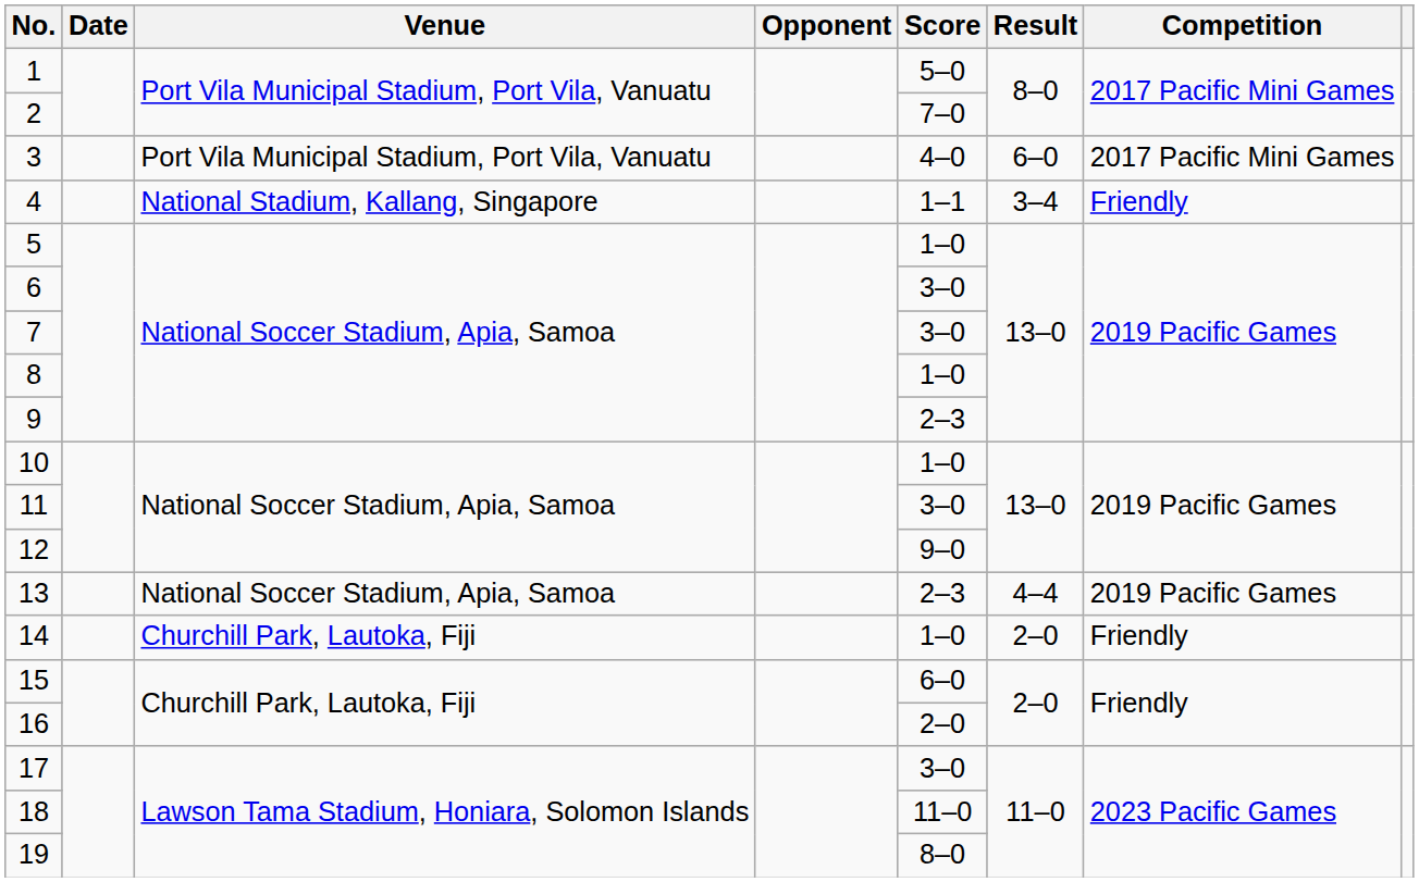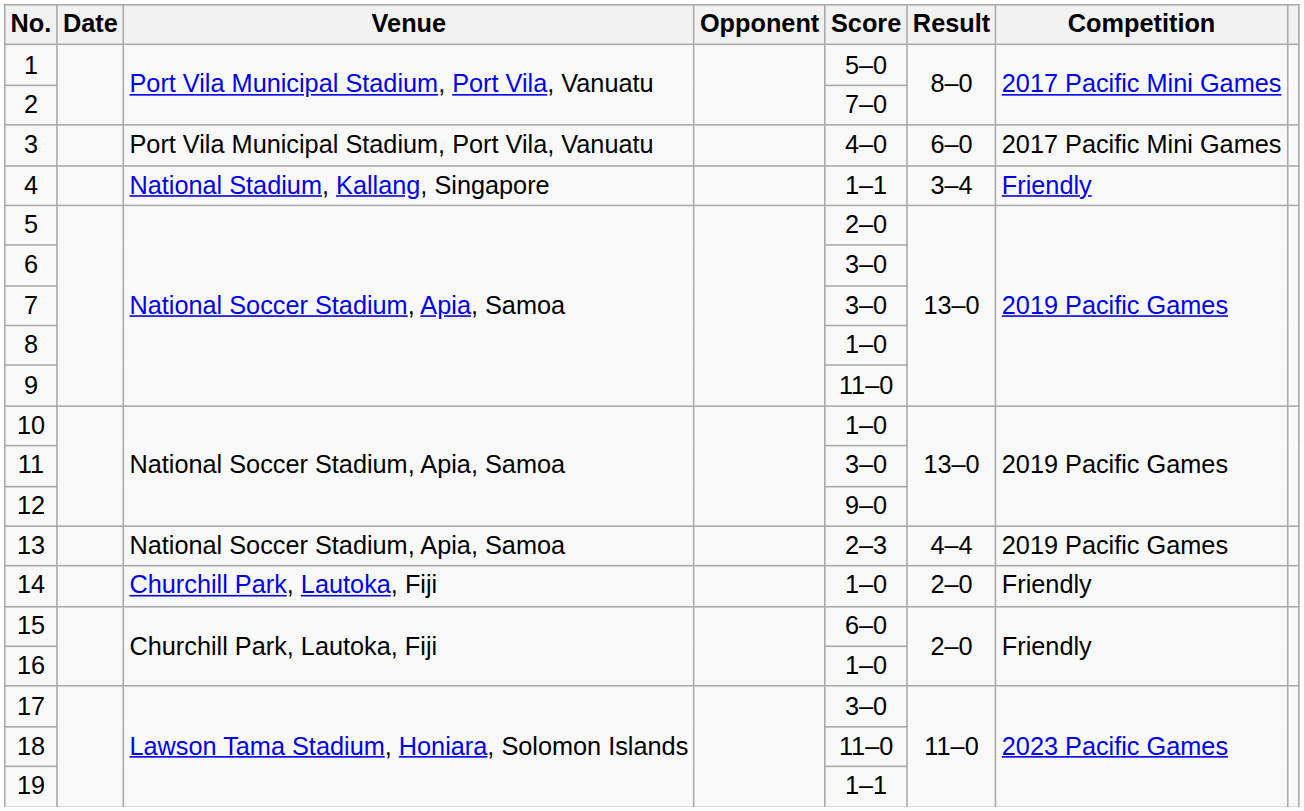5 | Score: 1–0 -> 2–0
9 | Score: 2–3 -> 11–0
16 | Score: 2–0 -> 1–0
19 | Score: 8–0 -> 1–1
